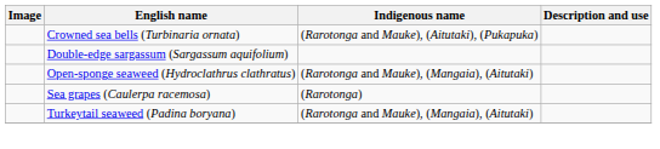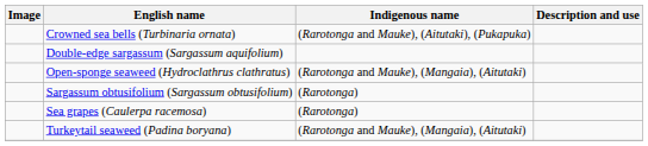+ row: Sargassum obtusifolium (Sargassum obtusifolium) | (Rarotonga)
